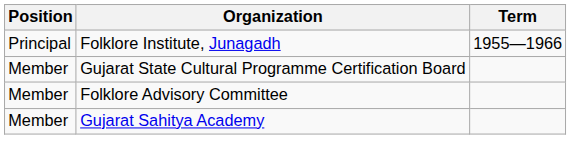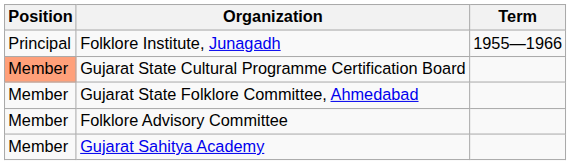Gujarat State Cultural Programme Certification Board | Position: no background -> lightsalmon background
+ row: Member | Gujarat State Folklore Committee, Ahmedabad
